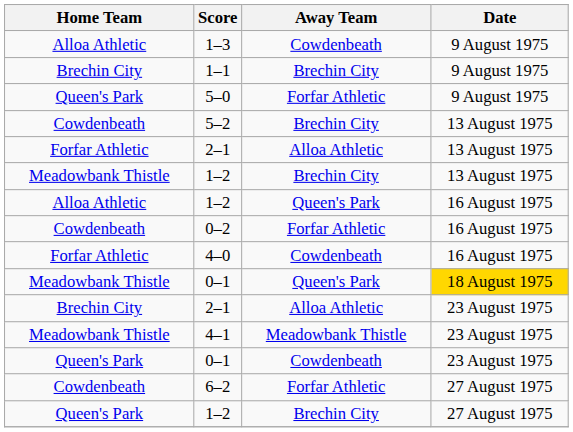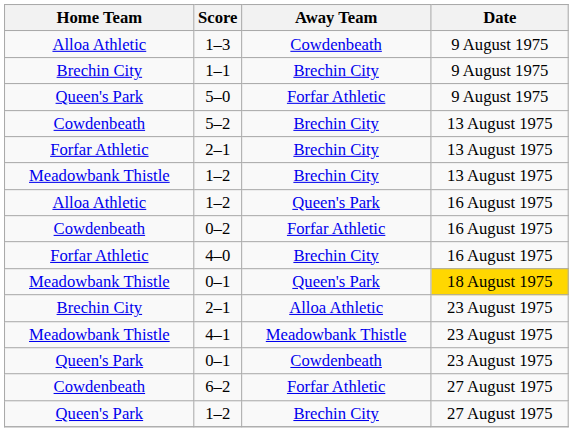Forfar Athletic / 2–1 | Away Team: Alloa Athletic -> Brechin City
4–0 | Away Team: Cowdenbeath -> Brechin City
